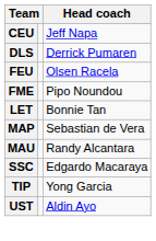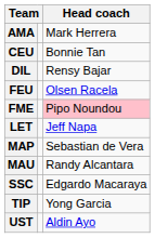+ row: AMA | Mark Herrera
CEU | Head coach: Jeff Napa -> Bonnie Tan
+ row: DIL | Rensy Bajar
- row: DLS | Derrick Pumaren
FME | Head coach: no background -> pink background
LET | Head coach: Bonnie Tan -> Jeff Napa
